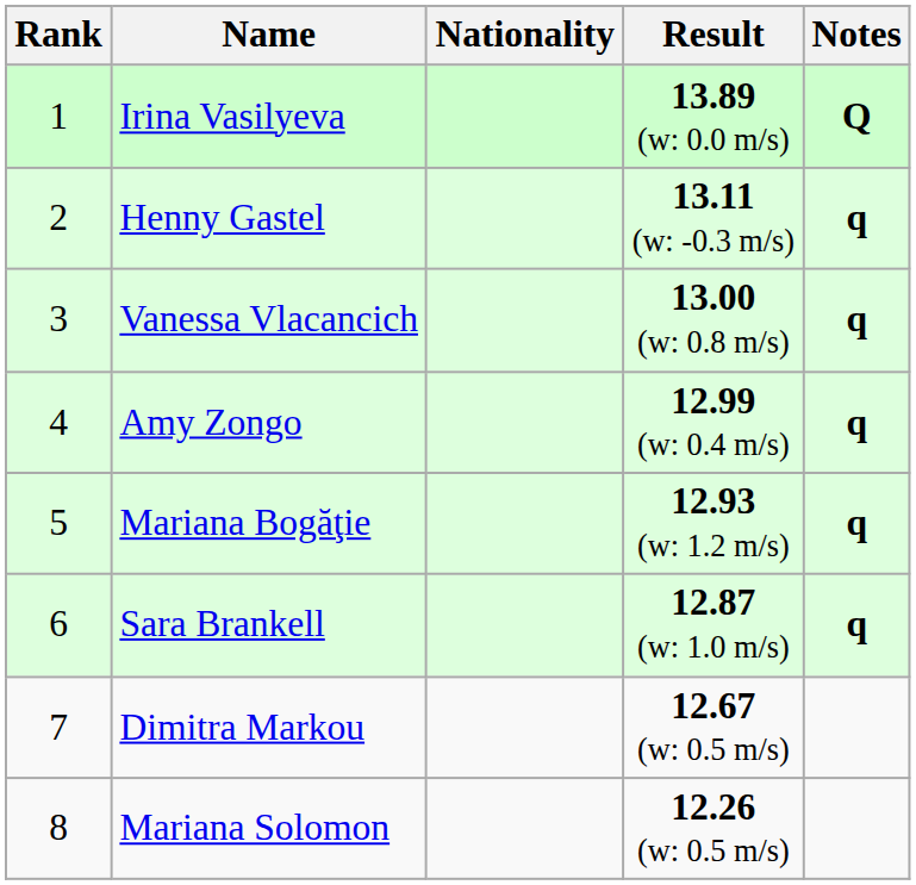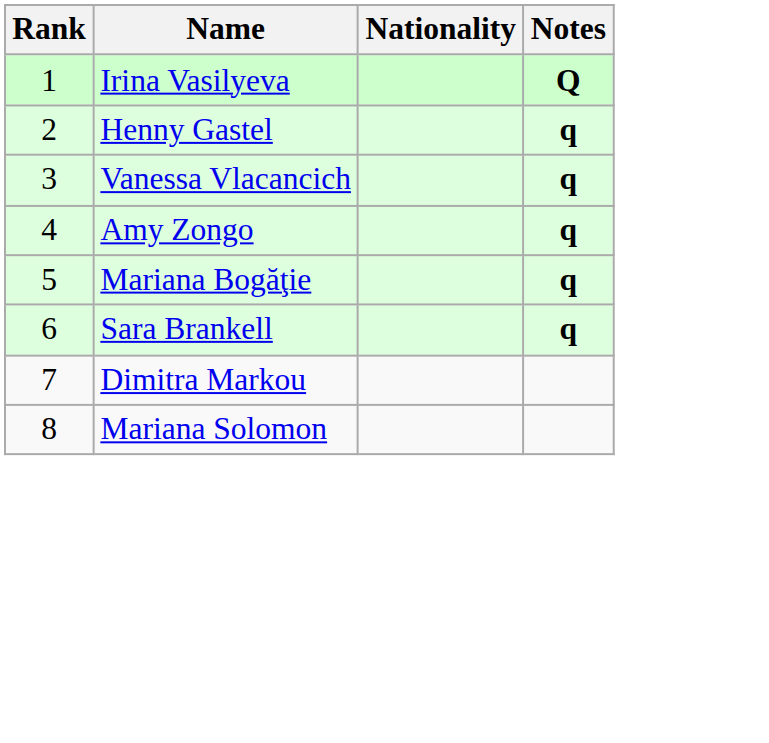- column: Result | 13.89 (w: 0.0 m/s) | 13.11 (w: -0.3 m/s) | 13.00 (w: 0.8 m/s) | 12.99 (w: 0.4 m/s) | 12.93 (w: 1.2 m/s) | 12.87 (w: 1.0 m/s) | 12.67 (w: 0.5 m/s) | 12.26 (w: 0.5 m/s)
